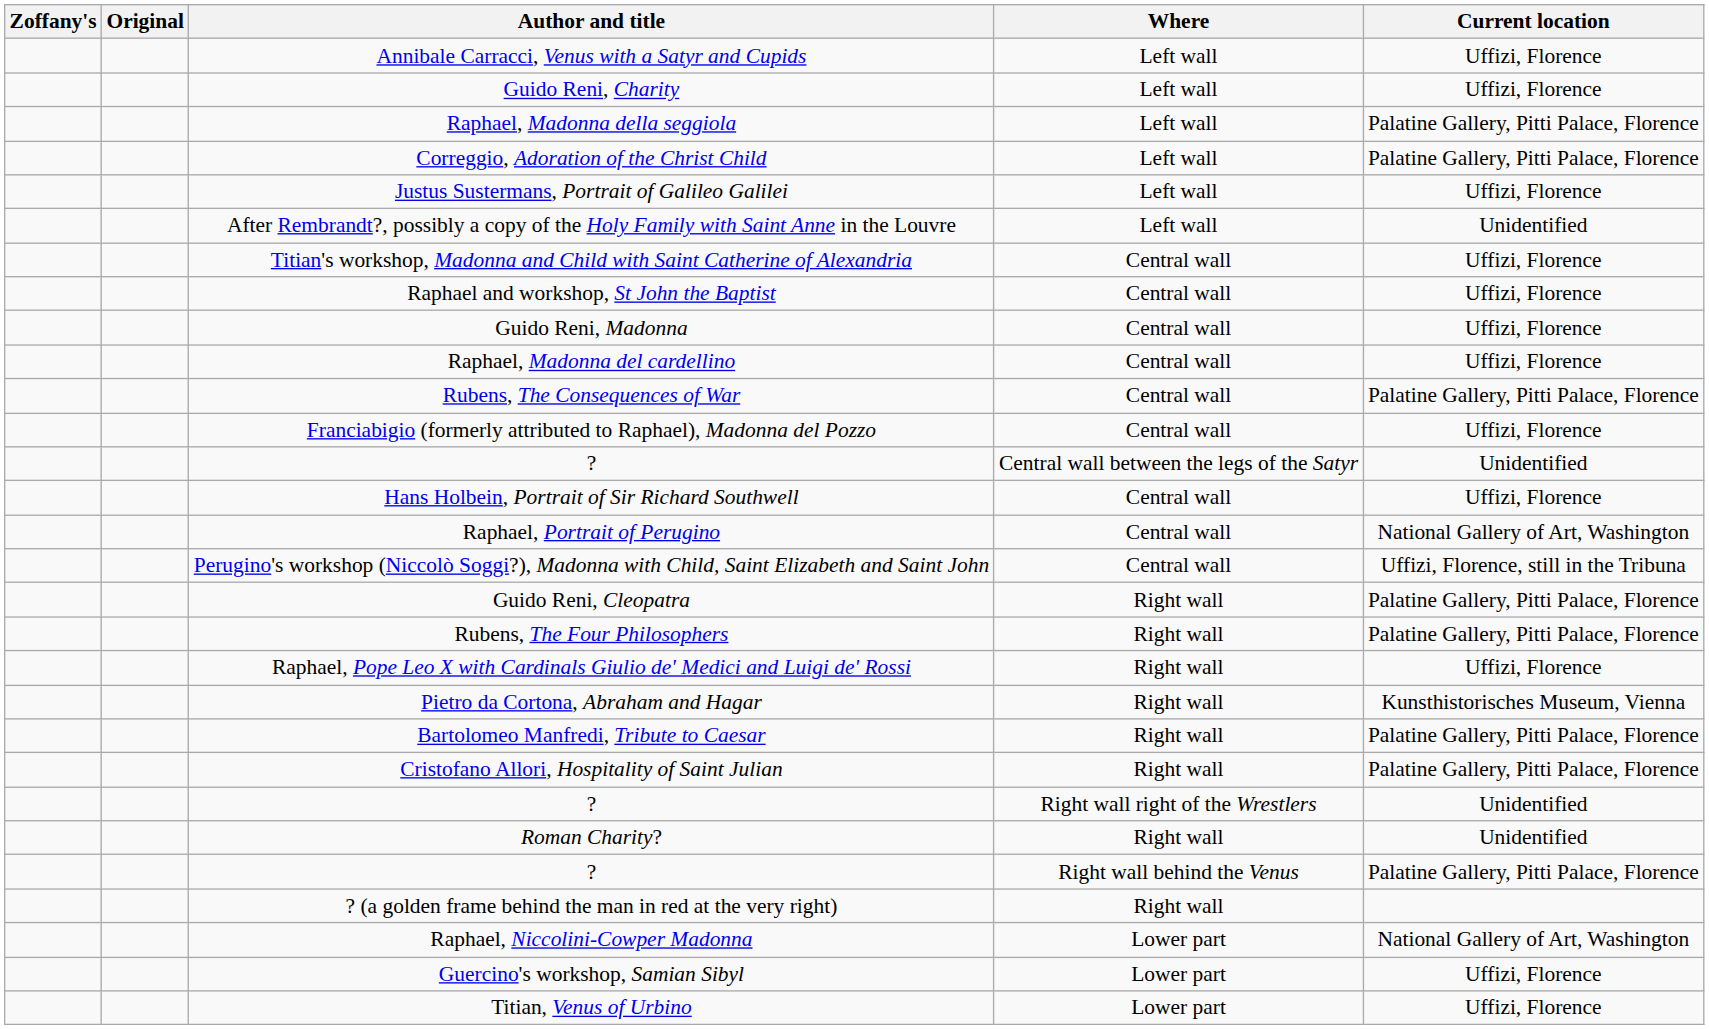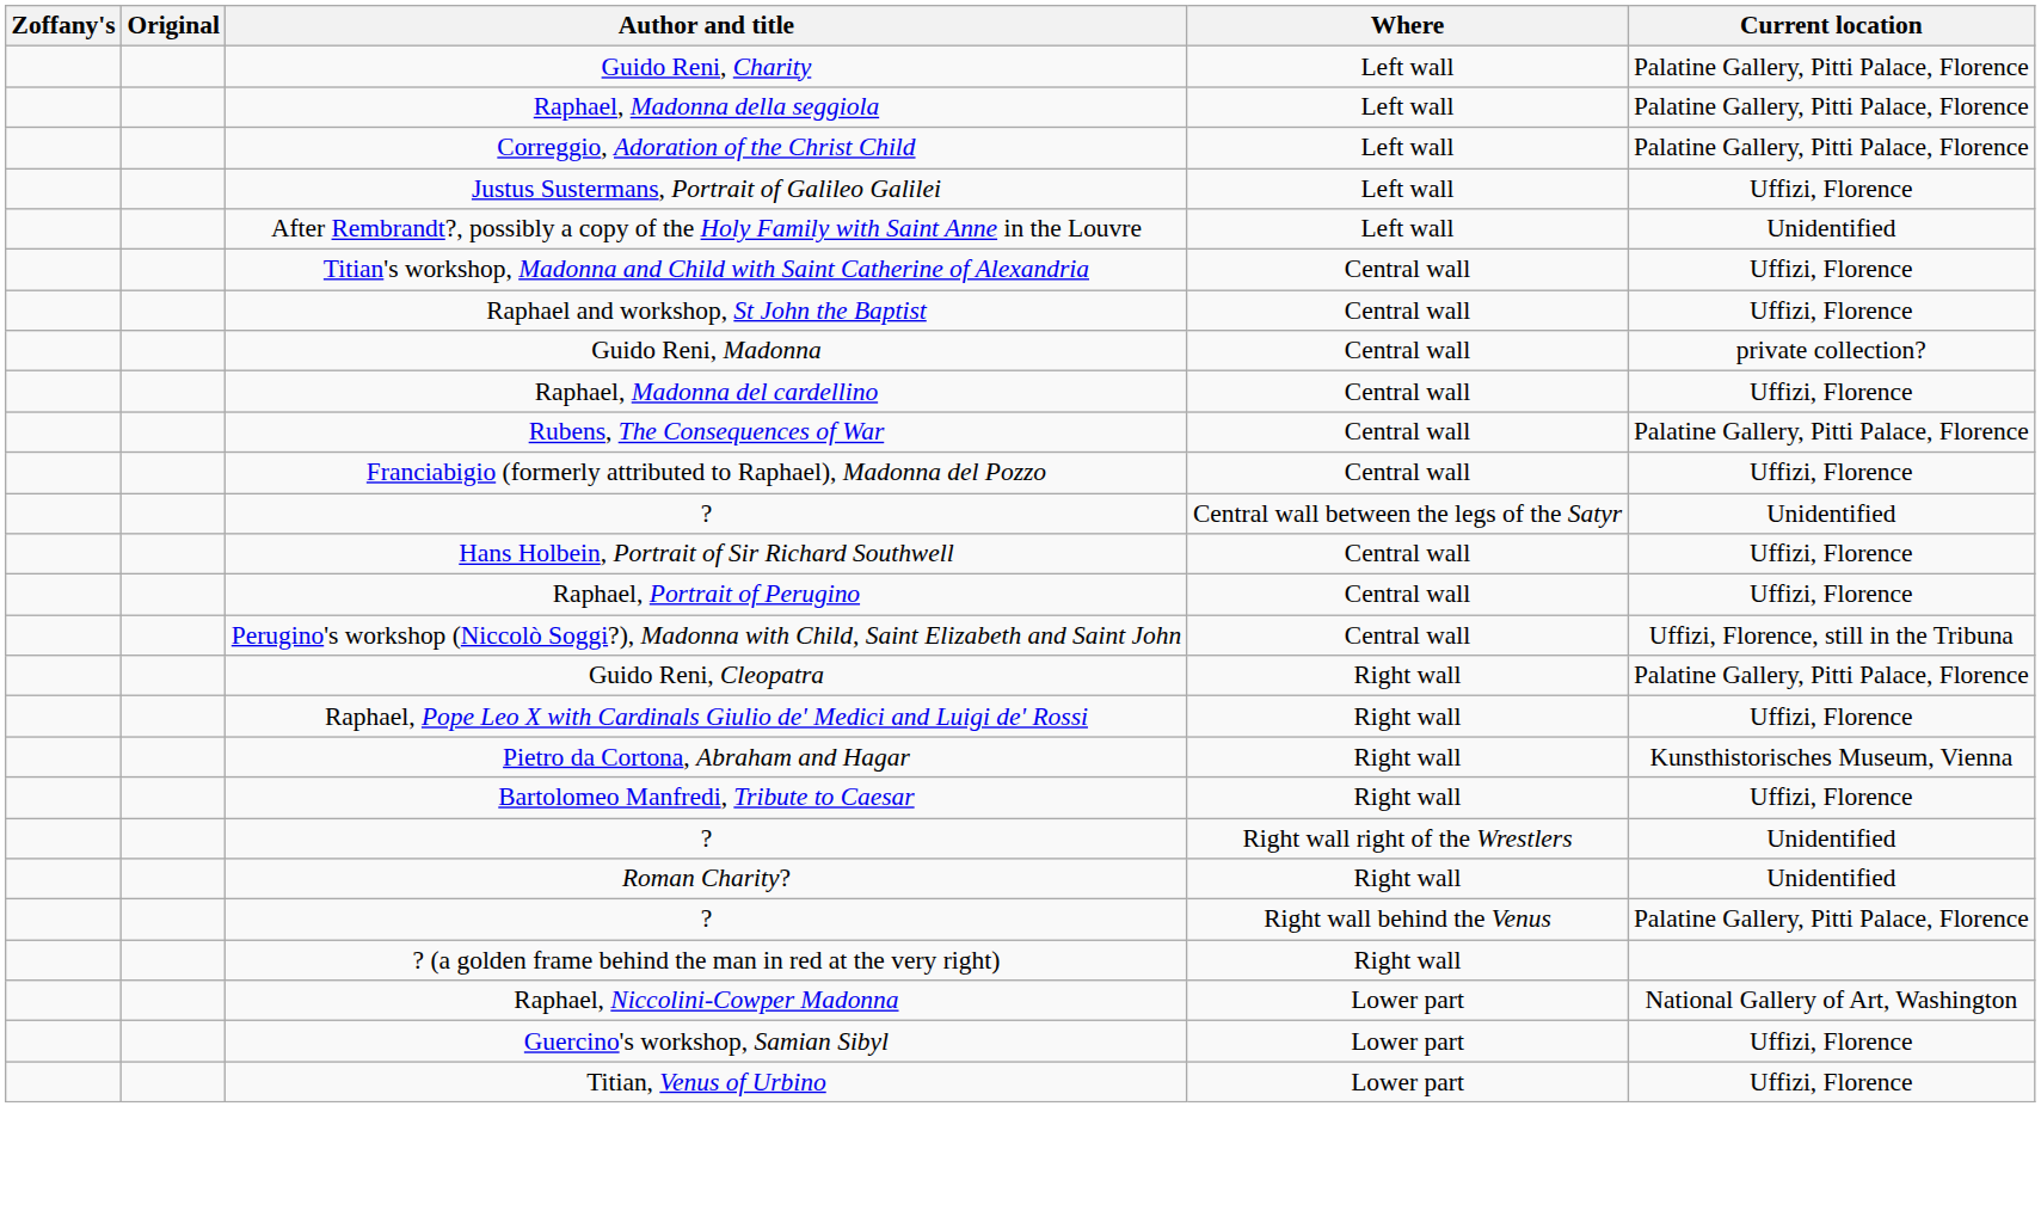- row: Annibale Carracci, Venus with a Satyr and Cupids | Left wall | Uffizi, Florence
Guido Reni, Charity | Current location: Uffizi, Florence -> Palatine Gallery, Pitti Palace, Florence
Guido Reni, Madonna | Current location: Uffizi, Florence -> private collection?
Raphael, Portrait of Perugino | Current location: National Gallery of Art, Washington -> Uffizi, Florence
- row: Rubens, The Four Philosophers | Right wall | Palatine Gallery, Pitti Palace, Florence
Bartolomeo Manfredi, Tribute to Caesar | Current location: Palatine Gallery, Pitti Palace, Florence -> Uffizi, Florence
- row: Cristofano Allori, Hospitality of Saint Julian | Right wall | Palatine Gallery, Pitti Palace, Florence
